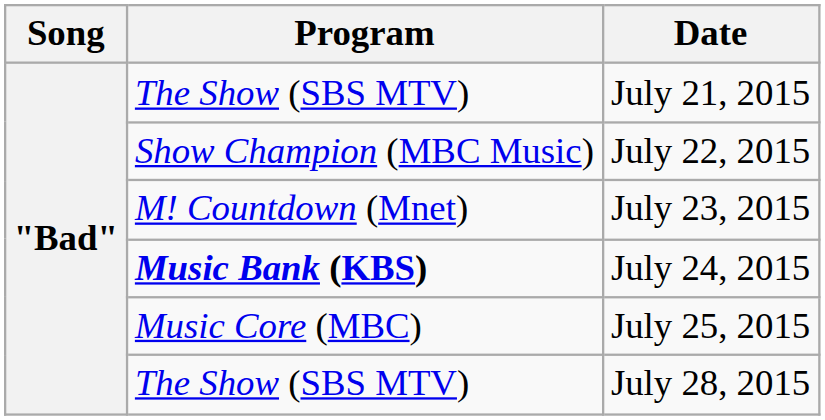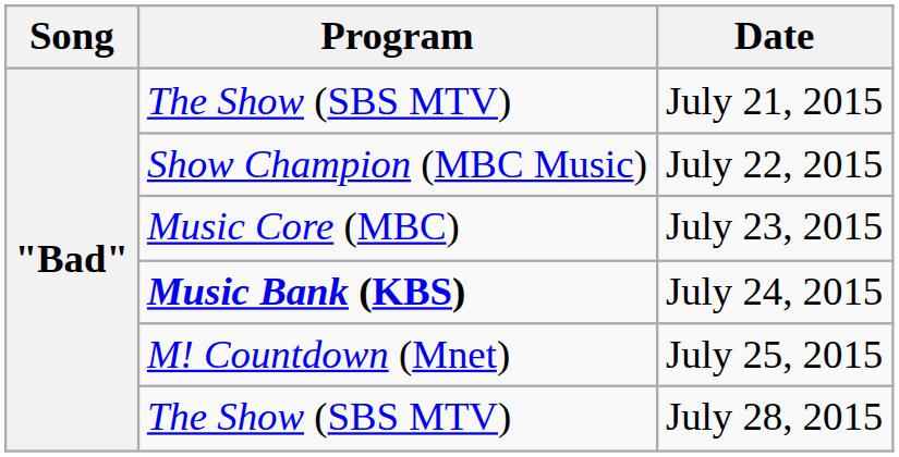July 23, 2015 | Program: M! Countdown (Mnet) -> Music Core (MBC)
July 25, 2015 | Program: Music Core (MBC) -> M! Countdown (Mnet)
